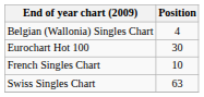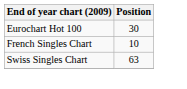- row: Belgian (Wallonia) Singles Chart | 4
